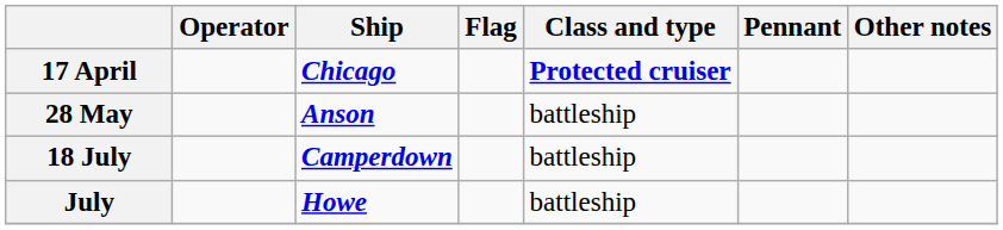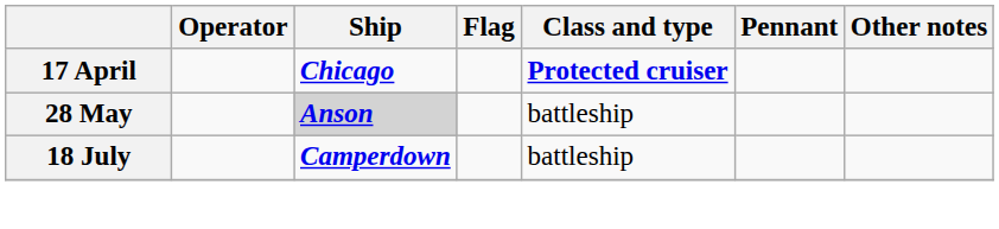28 May | Ship: no background -> lightgrey background
- row: July | Howe | battleship
